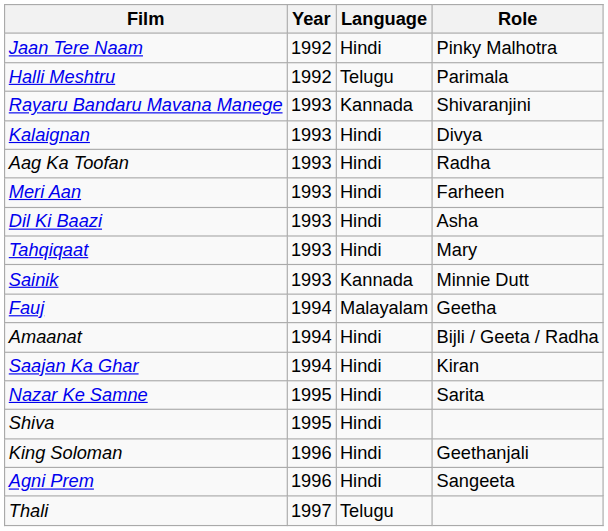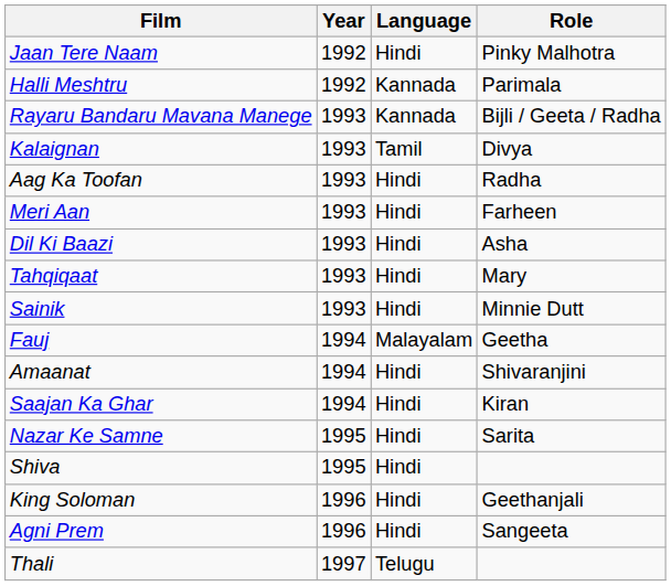Halli Meshtru | Language: Telugu -> Kannada
Rayaru Bandaru Mavana Manege | Role: Shivaranjini -> Bijli / Geeta / Radha
Kalaignan | Language: Hindi -> Tamil
Sainik | Language: Kannada -> Hindi
Amaanat | Role: Bijli / Geeta / Radha -> Shivaranjini
